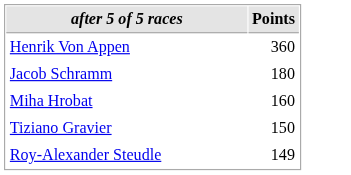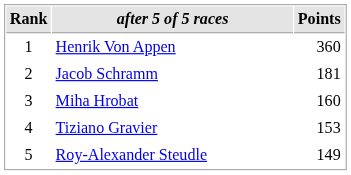+ column: Rank | 1 | 2 | 3 | 4 | 5
Jacob Schramm | Points: 180 -> 181
Tiziano Gravier | Points: 150 -> 153
